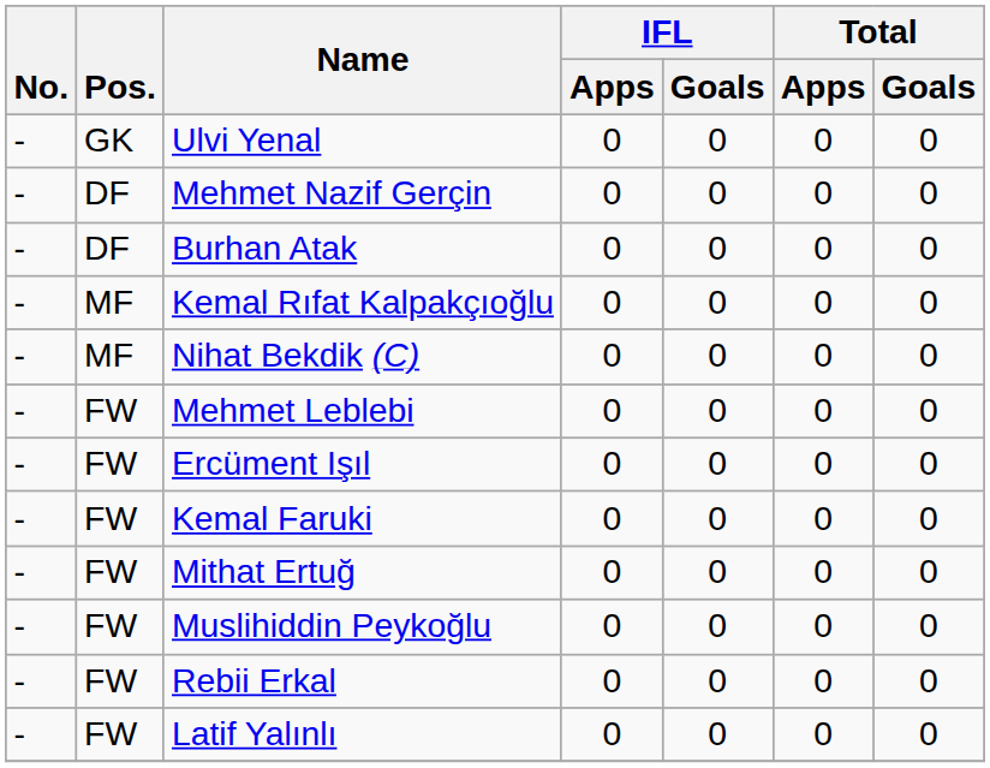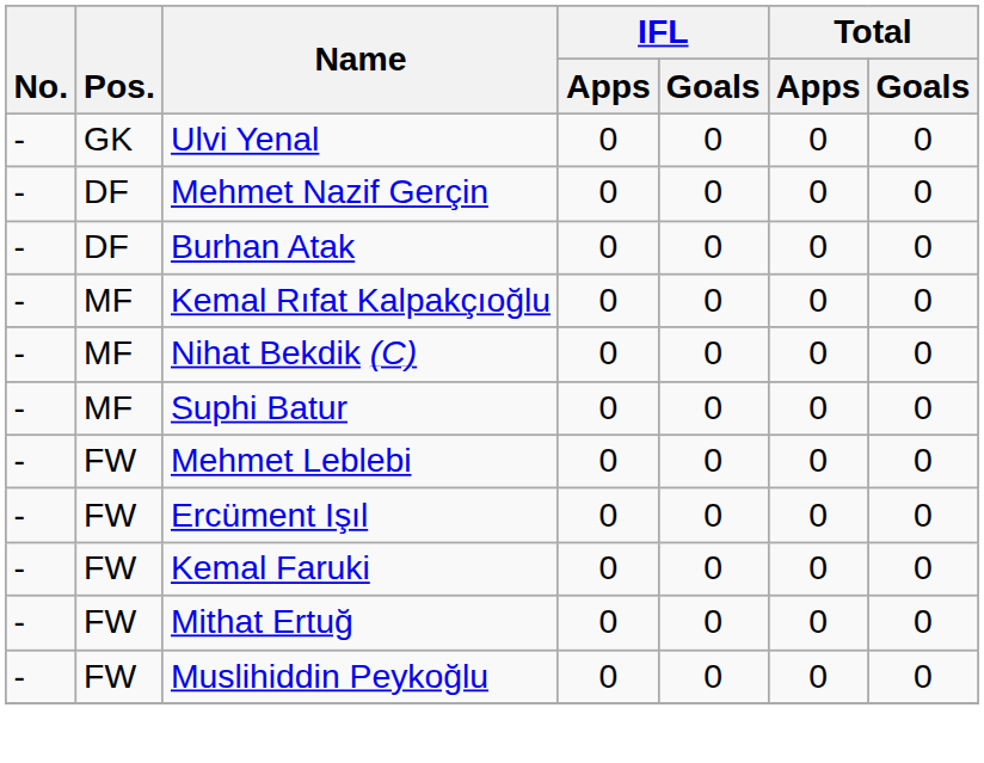+ row: - | MF | Suphi Batur | 0 | 0 | 0 | 0
- row: - | FW | Rebii Erkal | 0 | 0 | 0 | 0
- row: - | FW | Latif Yalınlı | 0 | 0 | 0 | 0
